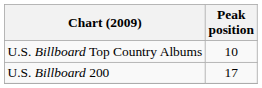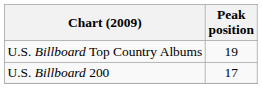U.S. Billboard Top Country Albums | Peak position: 10 -> 19
